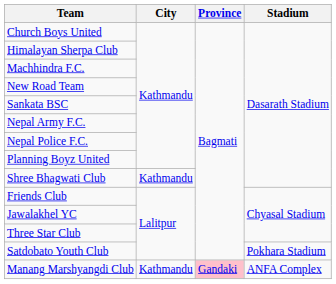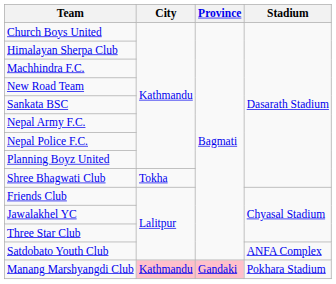Shree Bhagwati Club | City: Kathmandu -> Tokha
Satdobato Youth Club | Stadium: Pokhara Stadium -> ANFA Complex
Manang Marshyangdi Club | City: no background -> pink background
Manang Marshyangdi Club | Stadium: ANFA Complex -> Pokhara Stadium
